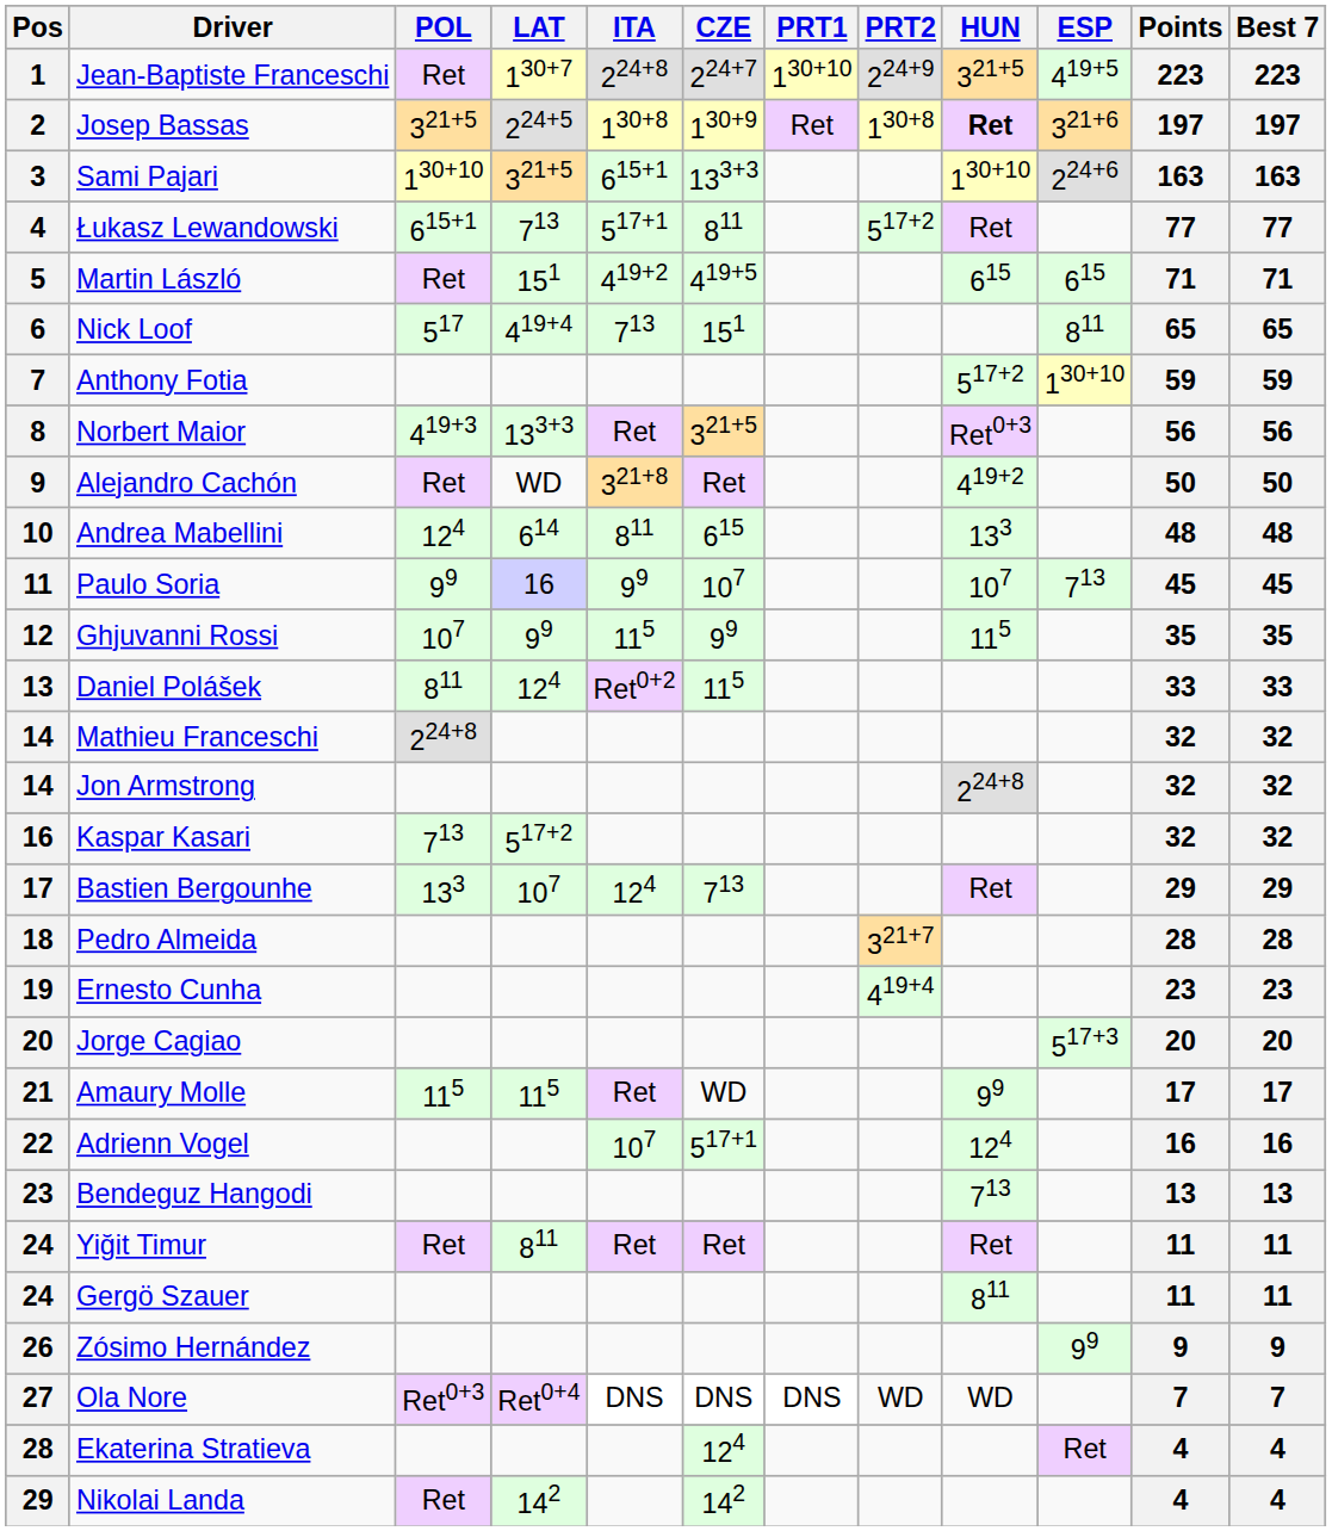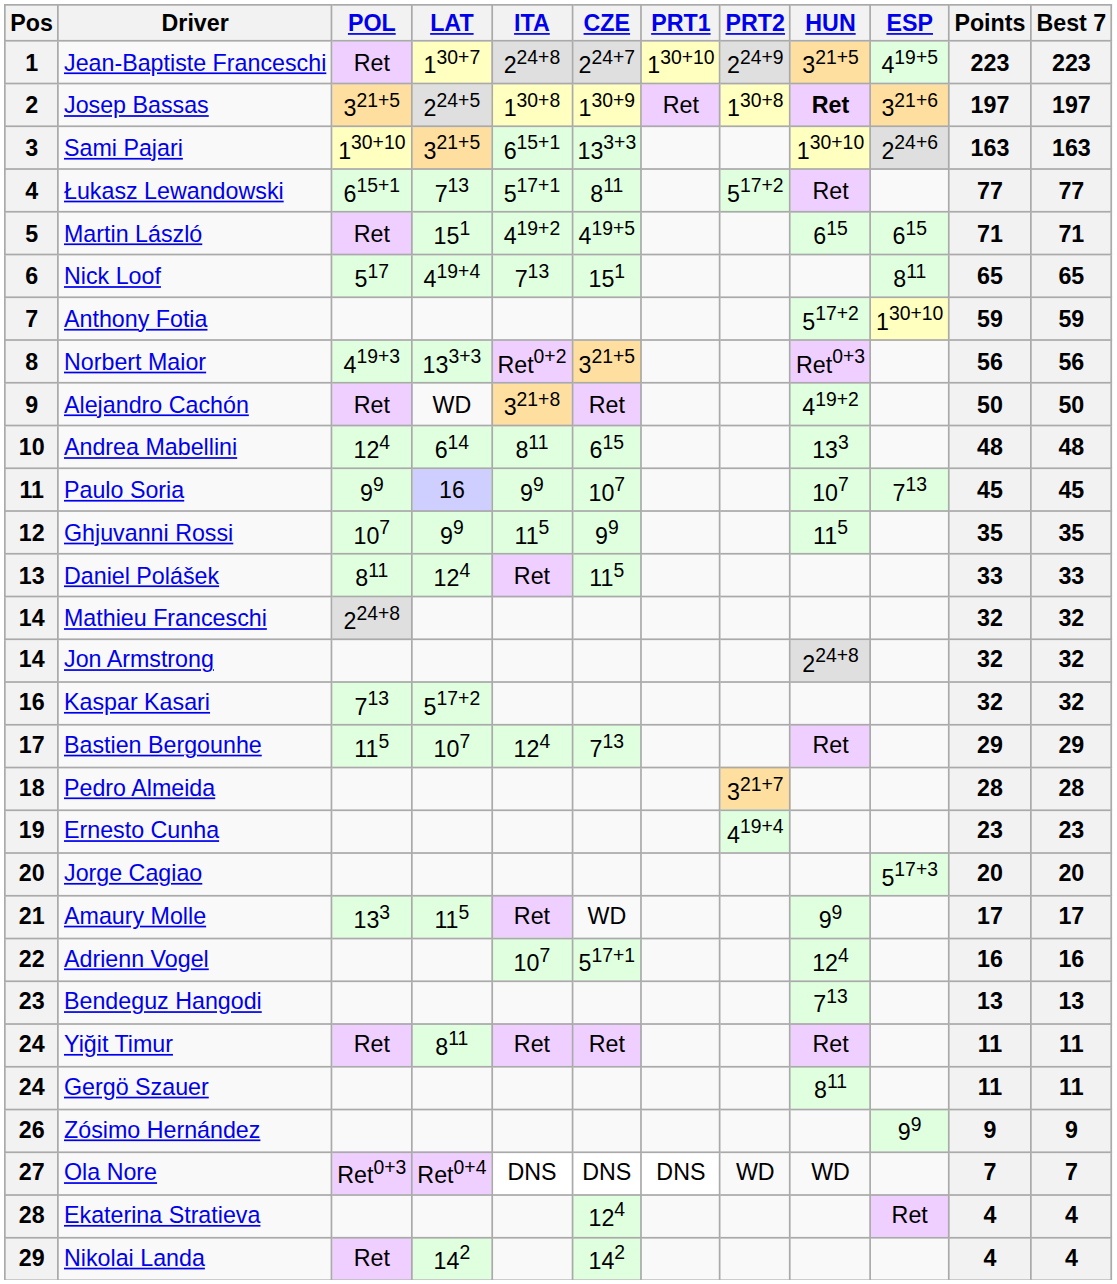Norbert Maior | ITA: Ret -> Ret0+2
Daniel Polášek | ITA: Ret0+2 -> Ret
Bastien Bergounhe | POL: 133 -> 115
Amaury Molle | POL: 115 -> 133
